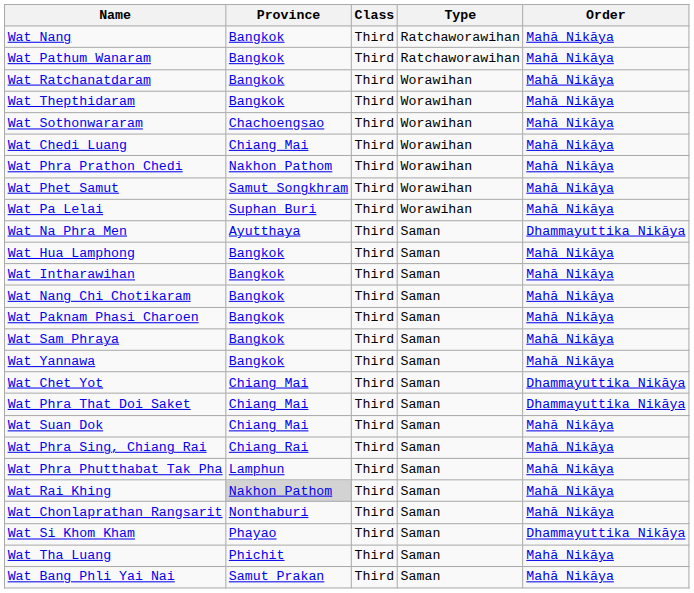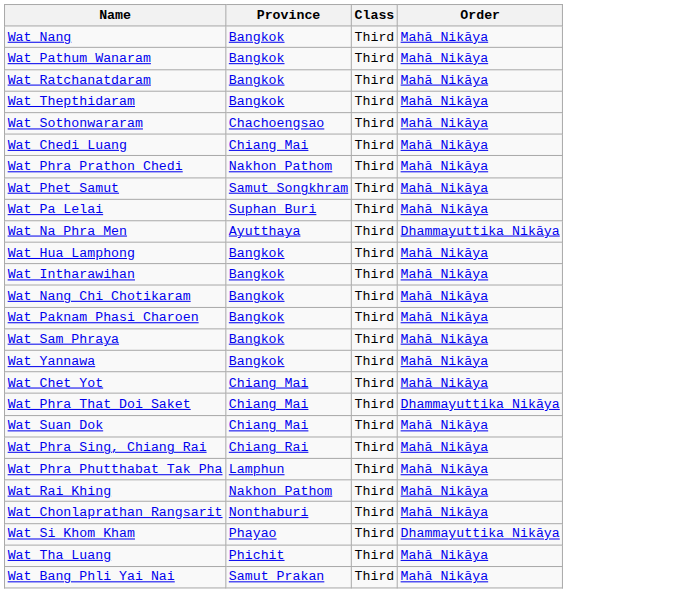- column: Type | Ratchaworawihan | Ratchaworawihan | Worawihan | Worawihan | Worawihan | Worawihan | Worawihan | Worawihan | Worawihan | Saman | Saman | Saman | Saman | Saman | Saman | Saman | Saman | Saman | Saman | Saman | Saman | Saman | Saman | Saman | Saman | Saman
Wat Chet Yot | Order: Dhammayuttika Nikāya -> Mahā Nikāya
Wat Rai Khing | Province: lightgrey background -> no background
